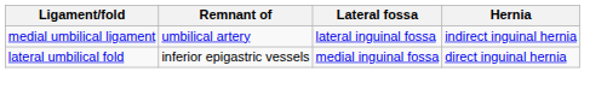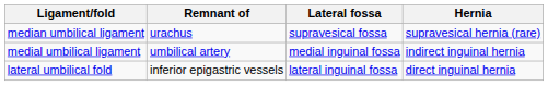+ row: median umbilical ligament | urachus | supravesical fossa | supravesical hernia (rare)
medial umbilical ligament | Lateral fossa: lateral inguinal fossa -> medial inguinal fossa
lateral umbilical fold | Lateral fossa: medial inguinal fossa -> lateral inguinal fossa
